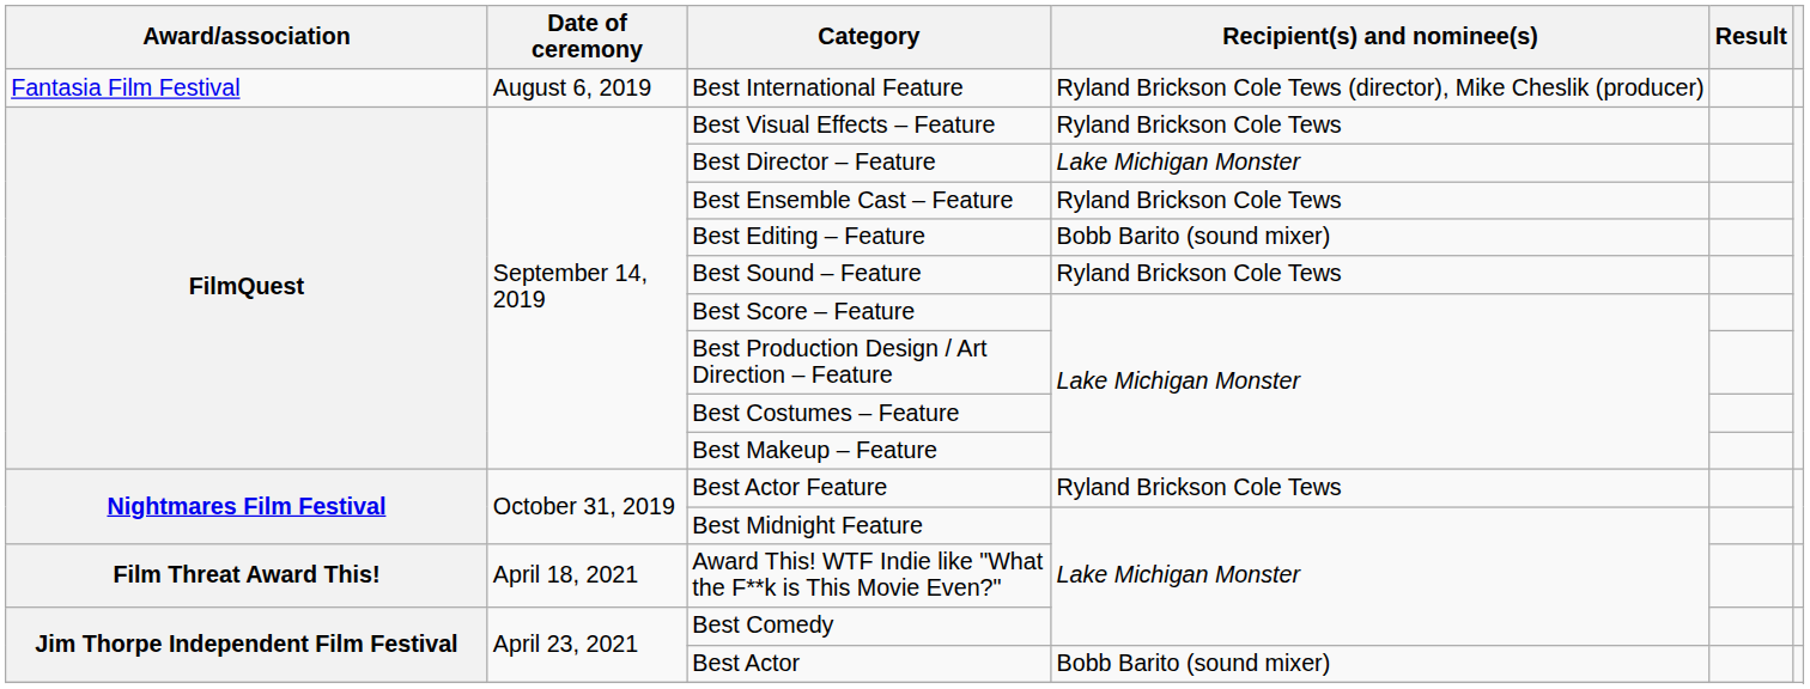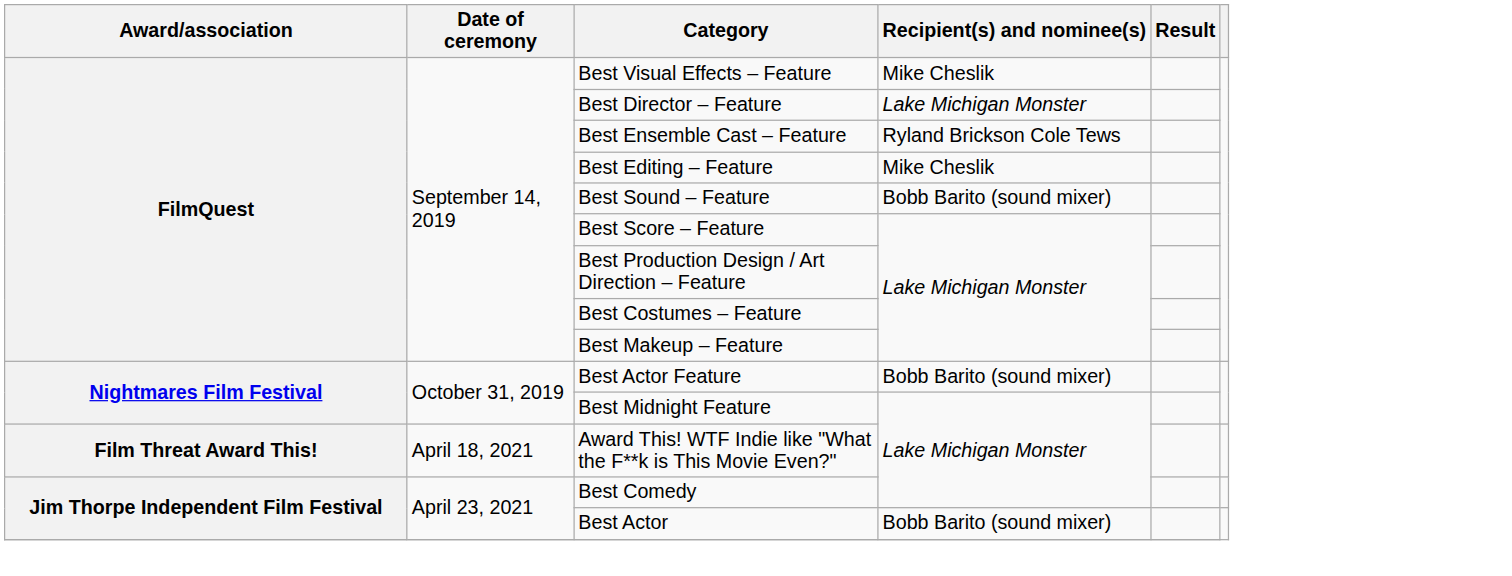- row: Fantasia Film Festival | August 6, 2019 | Best International Feature | Ryland Brickson Cole Tews (director), Mike Cheslik (producer)
Best Visual Effects – Feature | Recipient(s) and nominee(s): Ryland Brickson Cole Tews -> Mike Cheslik
Best Editing – Feature | Recipient(s) and nominee(s): Bobb Barito (sound mixer) -> Mike Cheslik
Best Sound – Feature | Recipient(s) and nominee(s): Ryland Brickson Cole Tews -> Bobb Barito (sound mixer)
Best Actor Feature | Recipient(s) and nominee(s): Ryland Brickson Cole Tews -> Bobb Barito (sound mixer)
